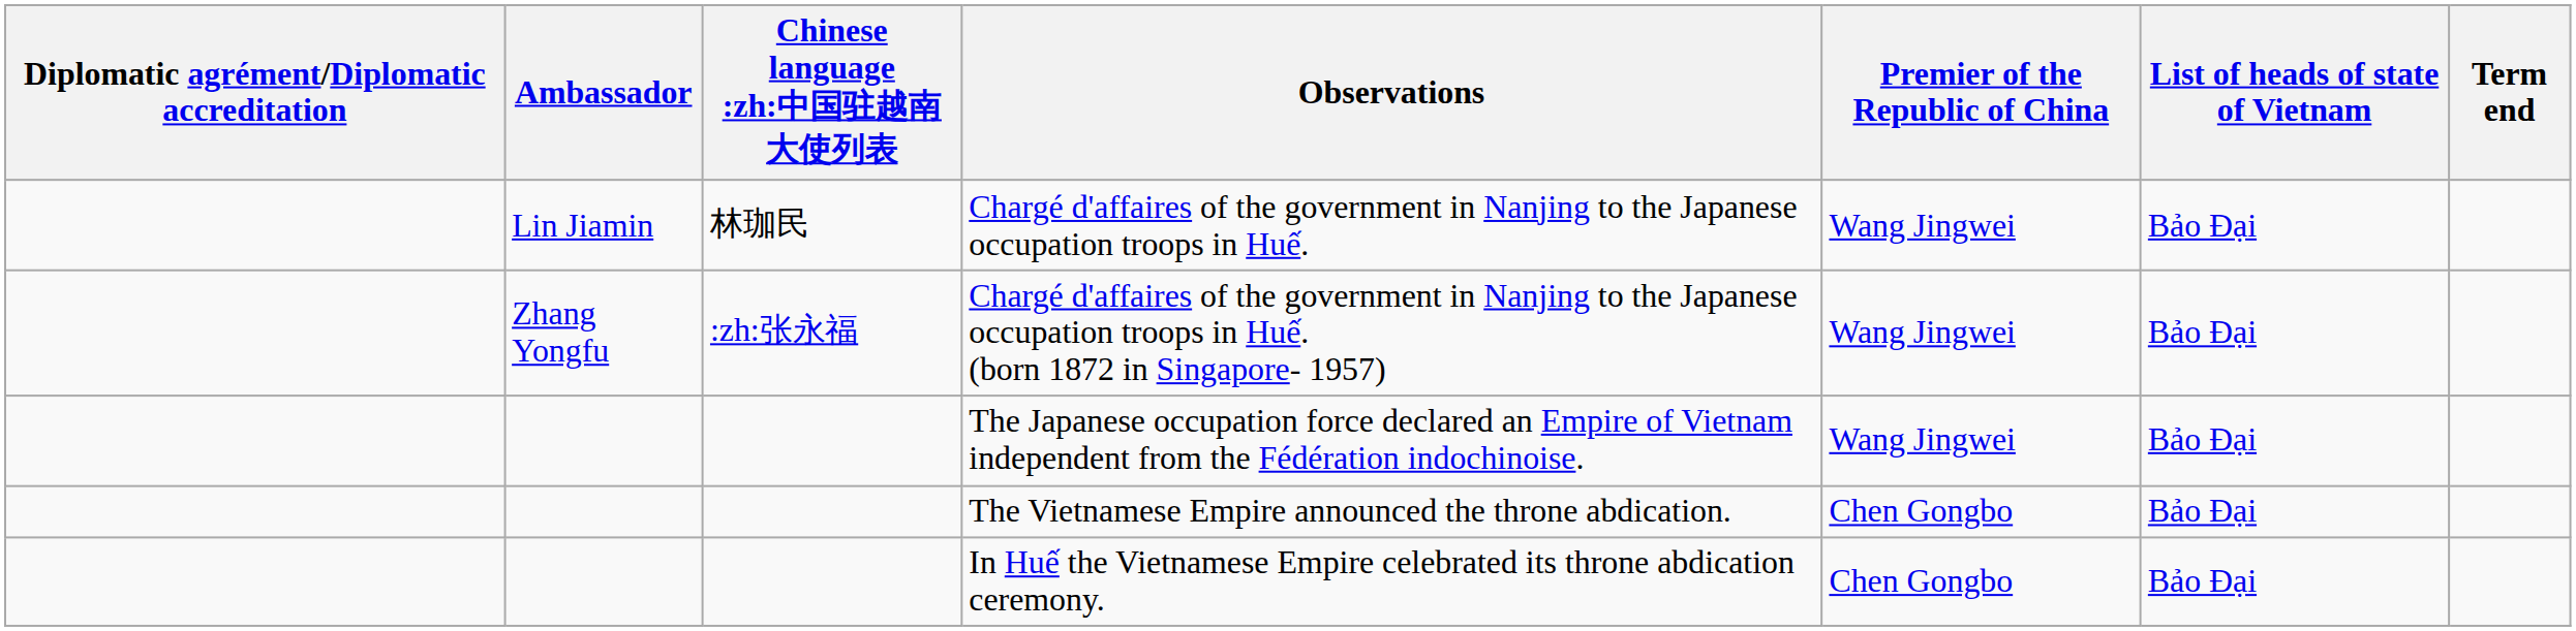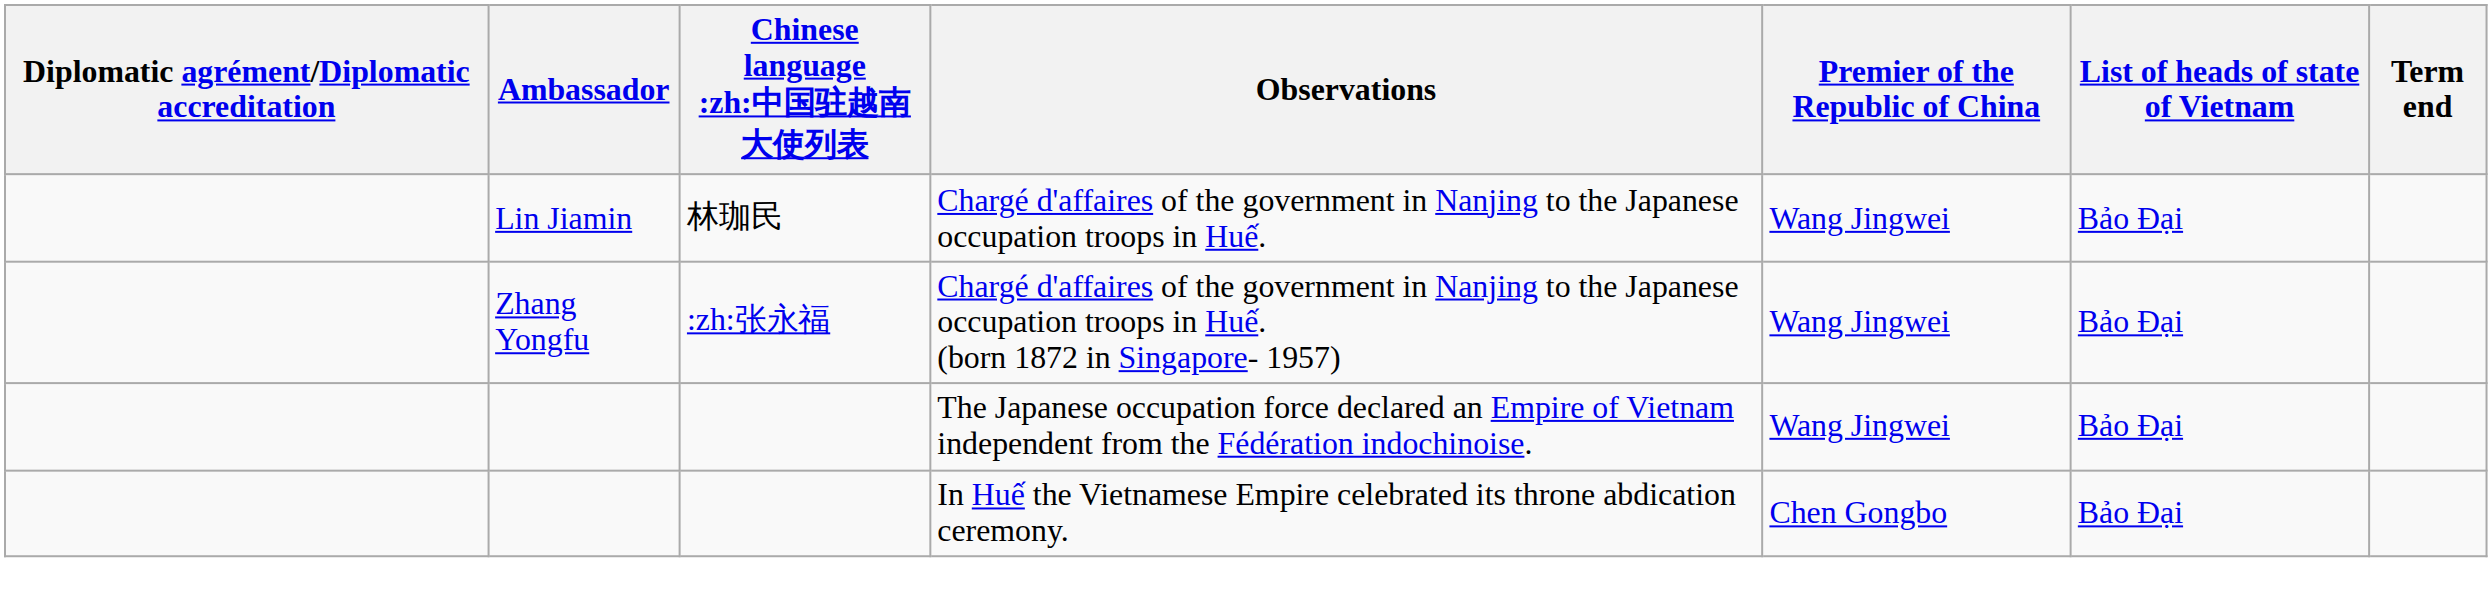- row: The Vietnamese Empire announced the throne abdication. | Chen Gongbo | Bảo Đại
